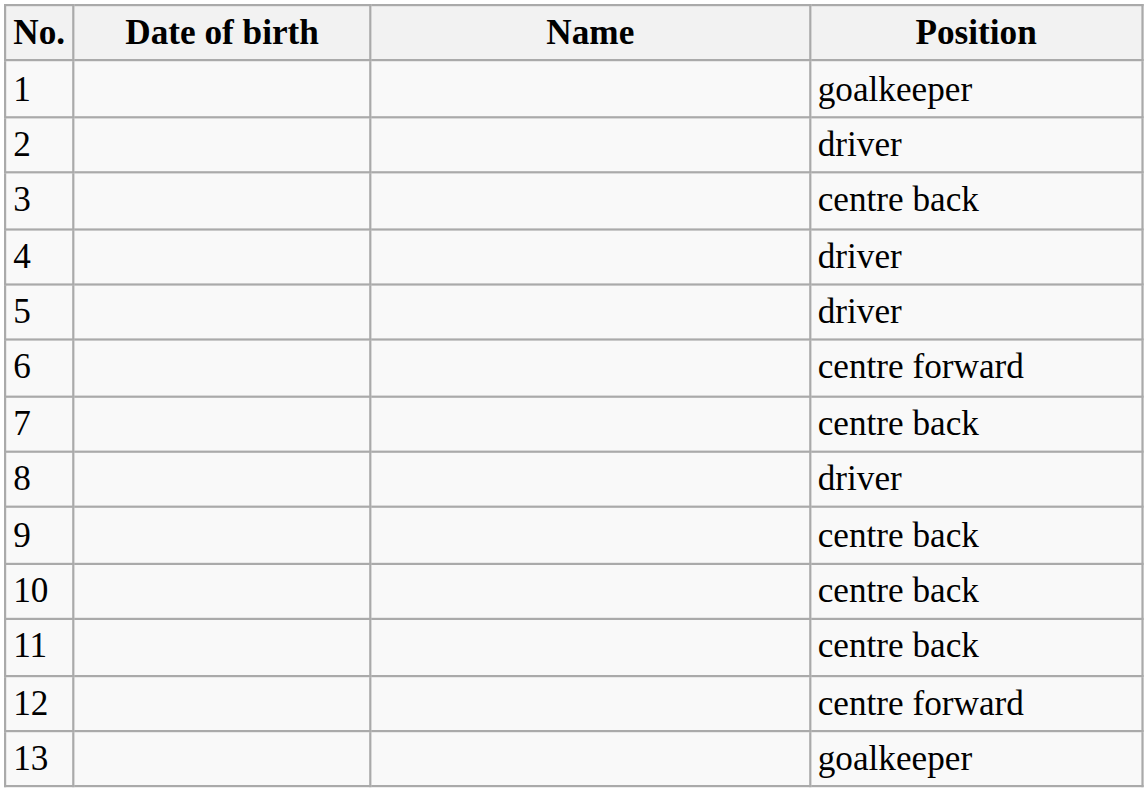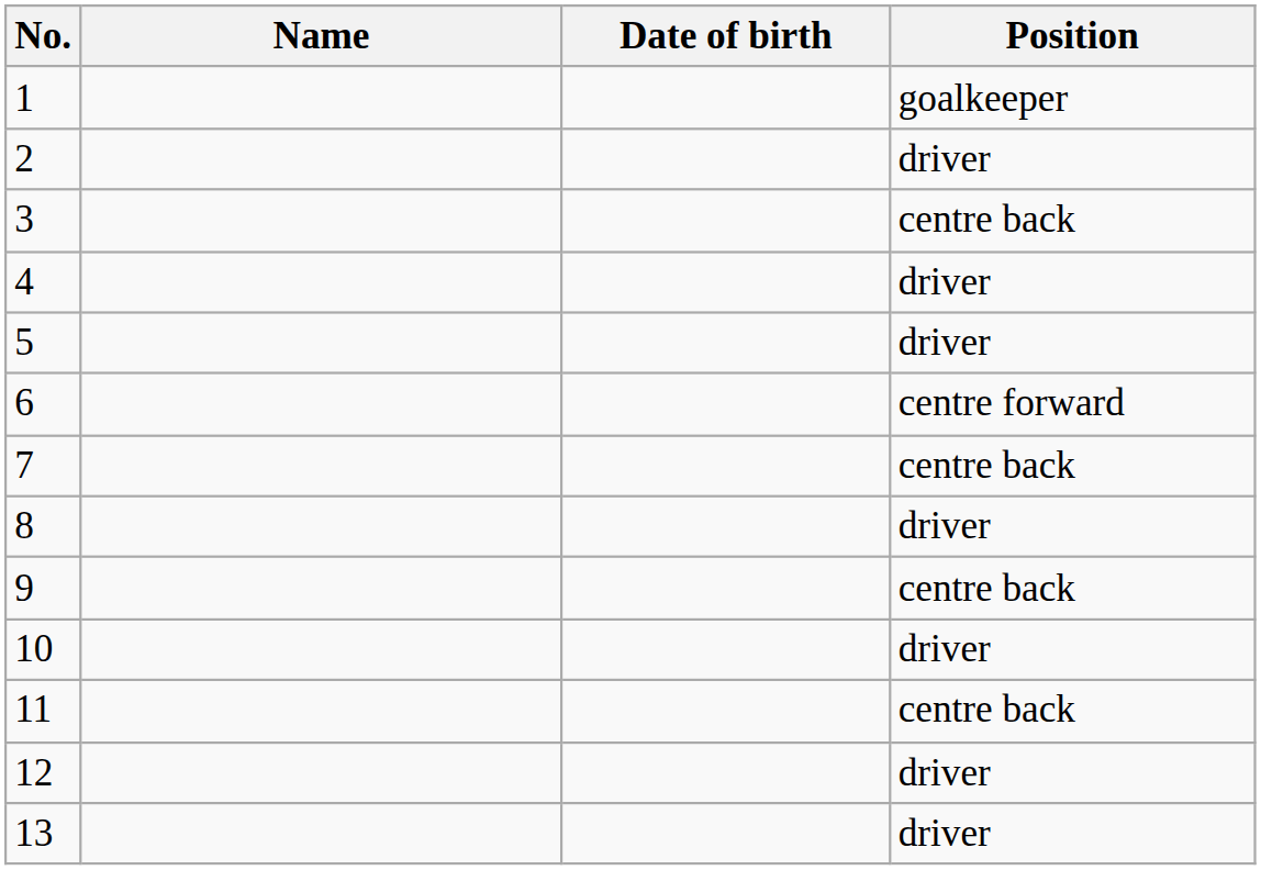columns swapped: Name <-> Date of birth
10 | Position: centre back -> driver
12 | Position: centre forward -> driver
13 | Position: goalkeeper -> driver
